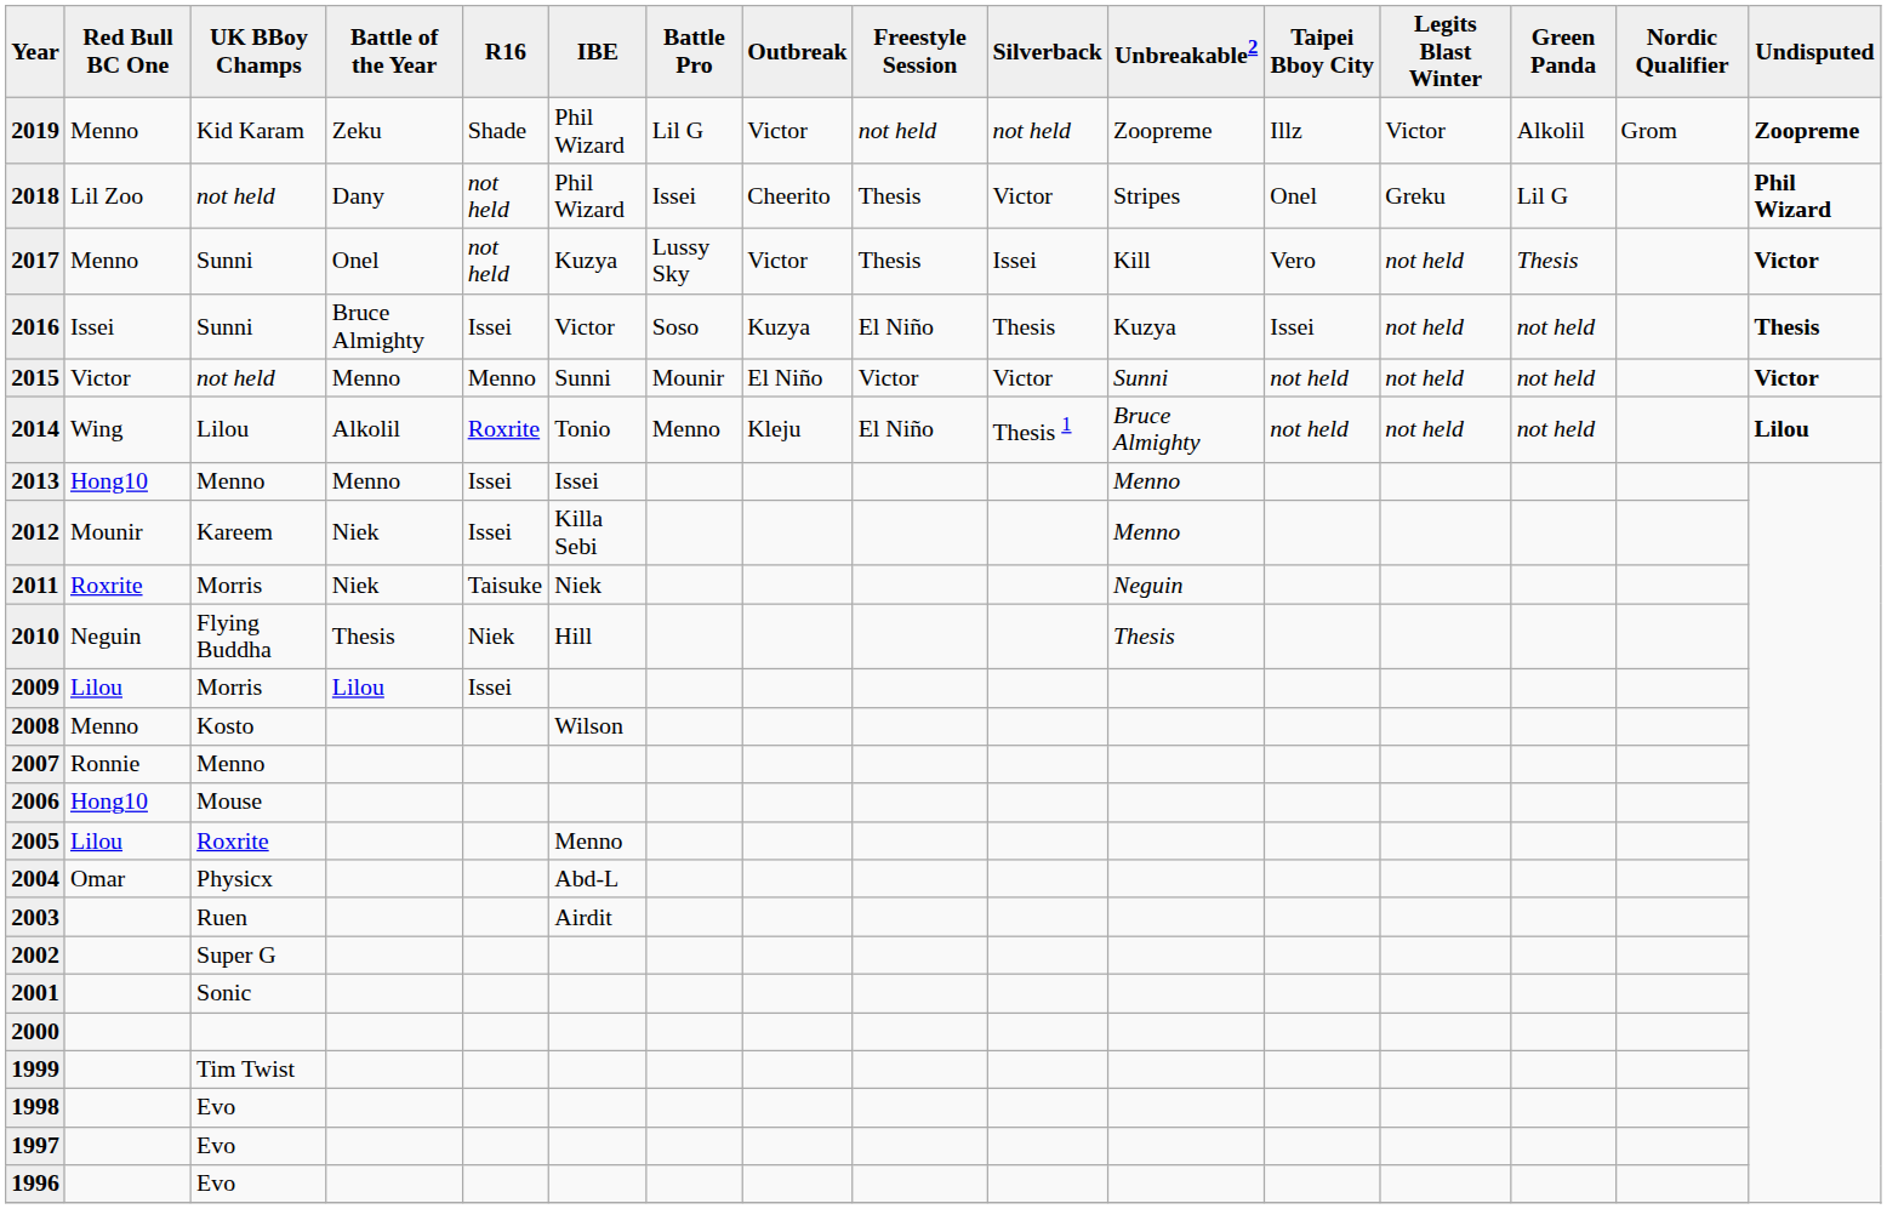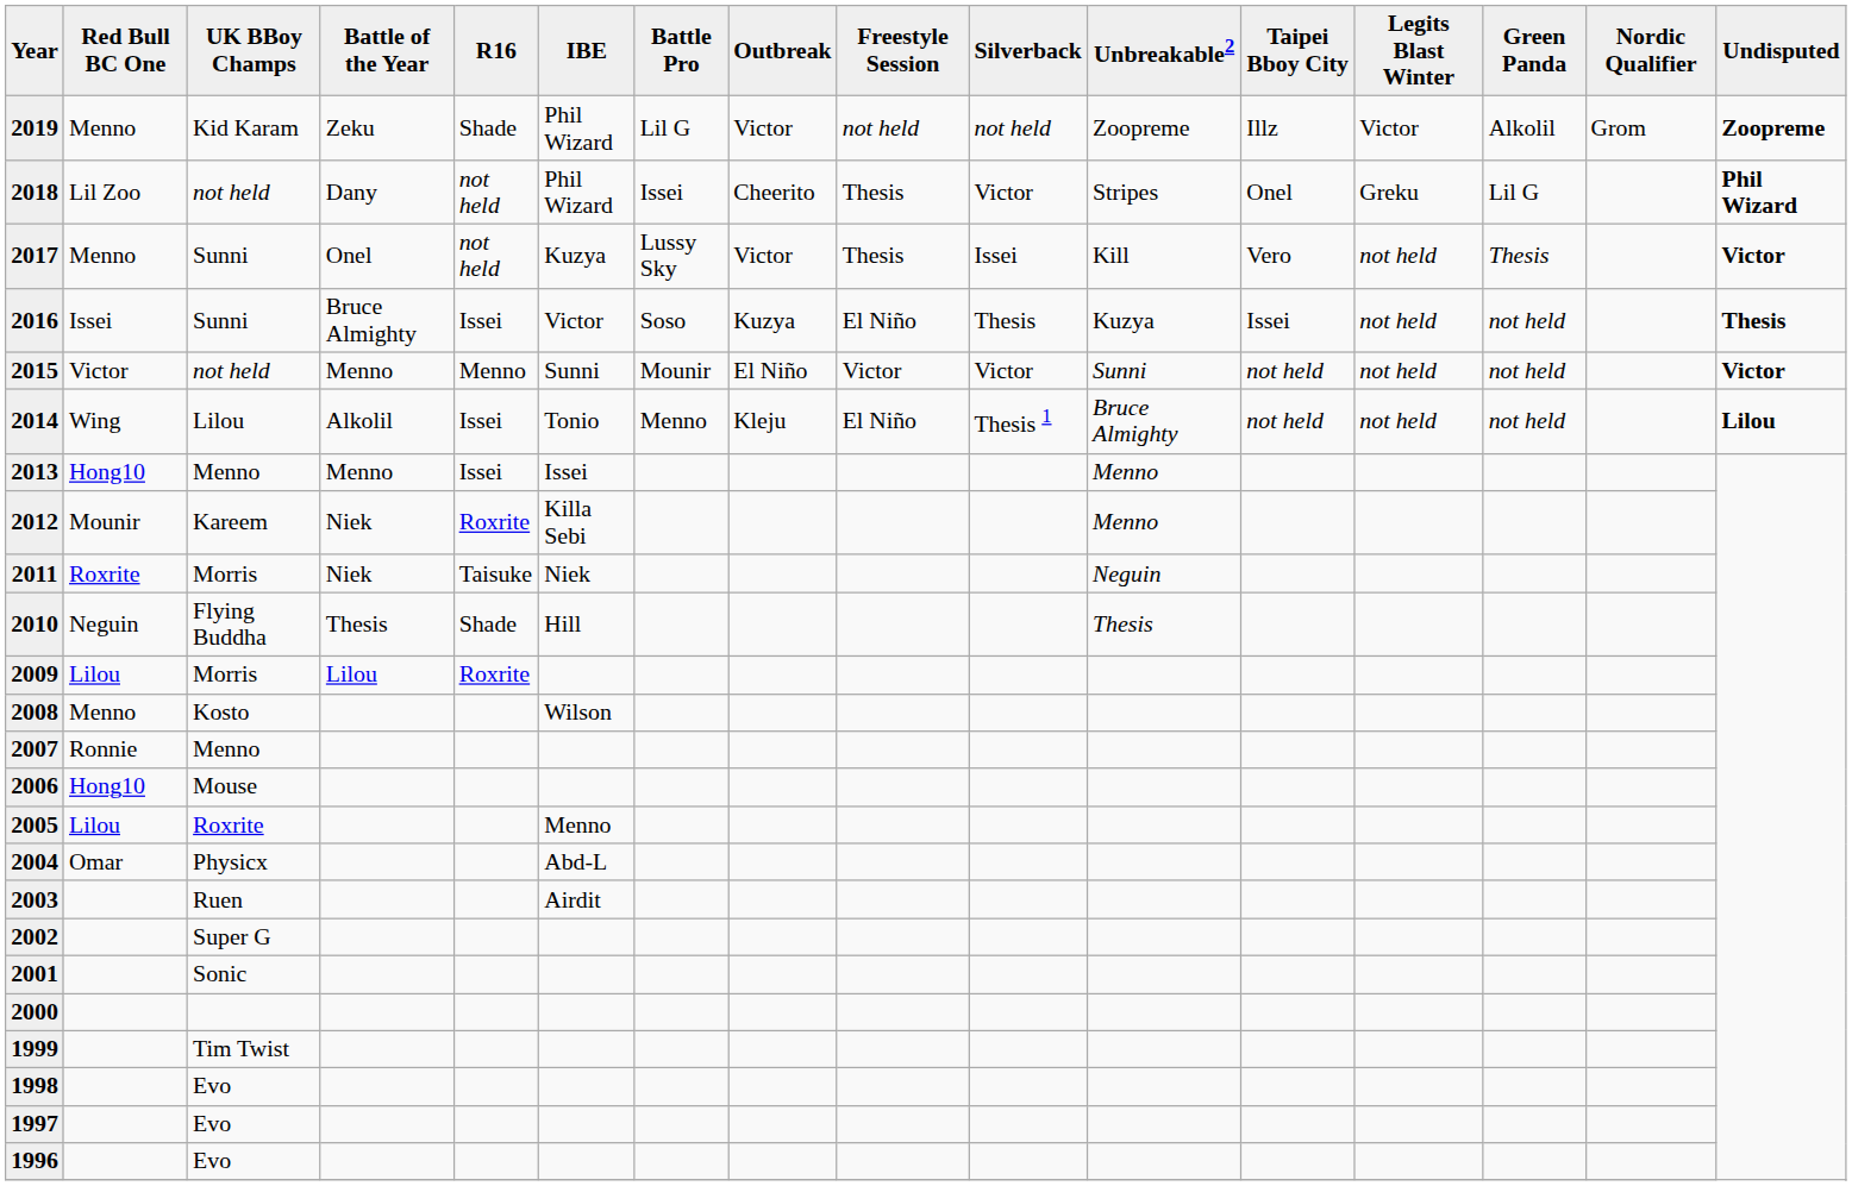2014 | R16: Roxrite -> Issei
2012 | R16: Issei -> Roxrite
2010 | R16: Niek -> Shade
2009 | R16: Issei -> Roxrite
